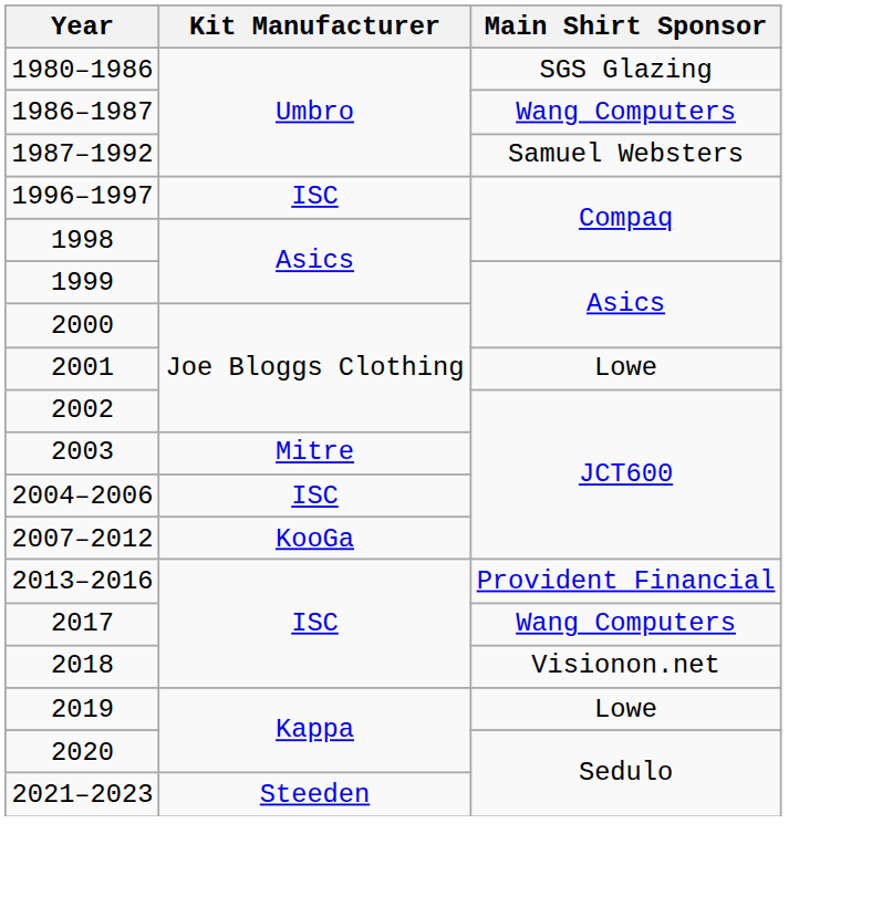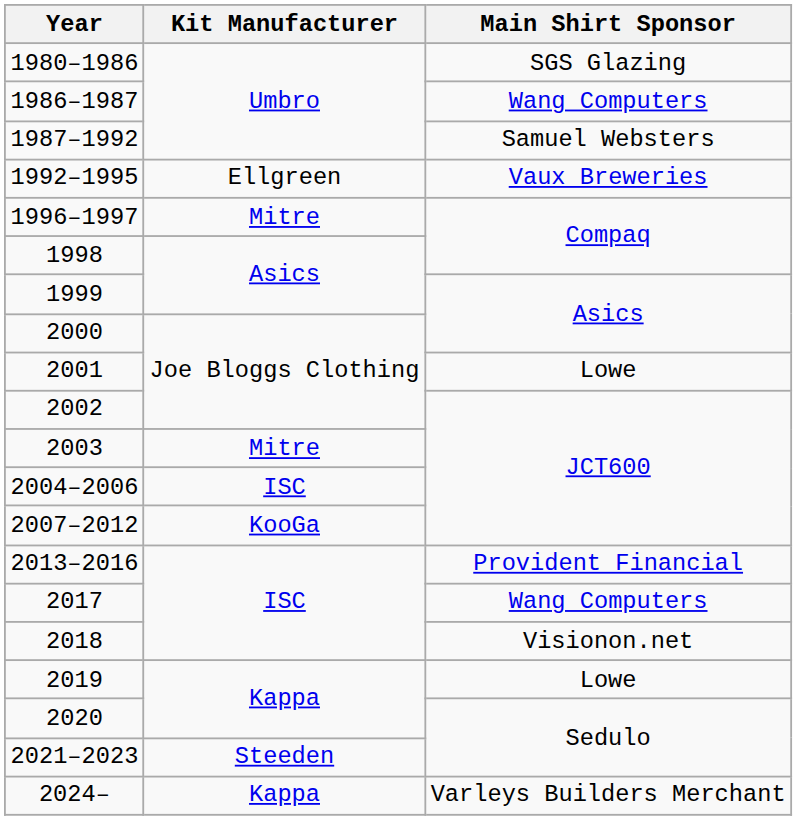+ row: 1992–1995 | Ellgreen | Vaux Breweries
1996–1997 | Kit Manufacturer: ISC -> Mitre
+ row: 2024– | Kappa | Varleys Builders Merchant
